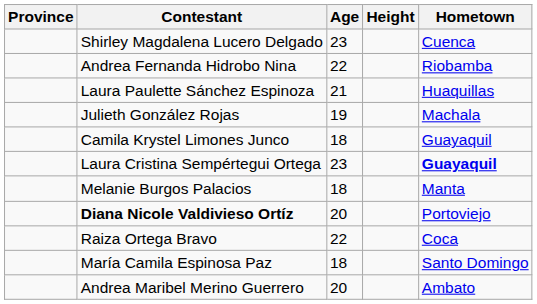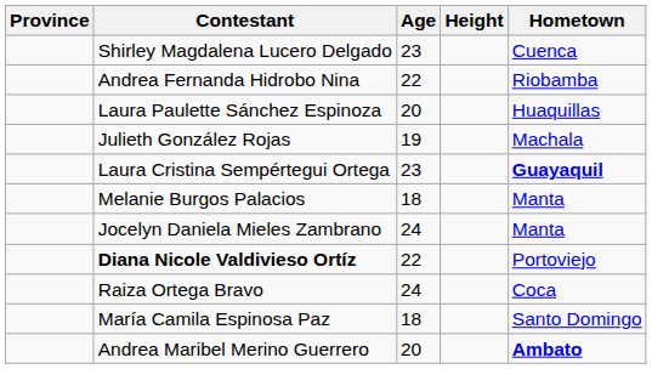Laura Paulette Sánchez Espinoza | Age: 21 -> 20
- row: Camila Krystel Limones Junco | 18 | Guayaquil
+ row: Jocelyn Daniela Mieles Zambrano | 24 | Manta
Diana Nicole Valdivieso Ortíz | Age: 20 -> 22
Raiza Ortega Bravo | Age: 22 -> 24
Andrea Maribel Merino Guerrero | Hometown: normal -> bold
